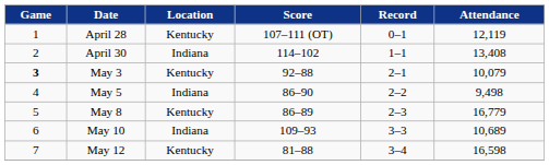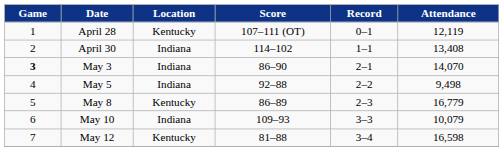May 3 | Location: Kentucky -> Indiana
May 3 | Score: 92–88 -> 86–90
May 3 | Attendance: 10,079 -> 14,070
May 5 | Score: 86–90 -> 92–88
May 10 | Attendance: 10,689 -> 10,079
